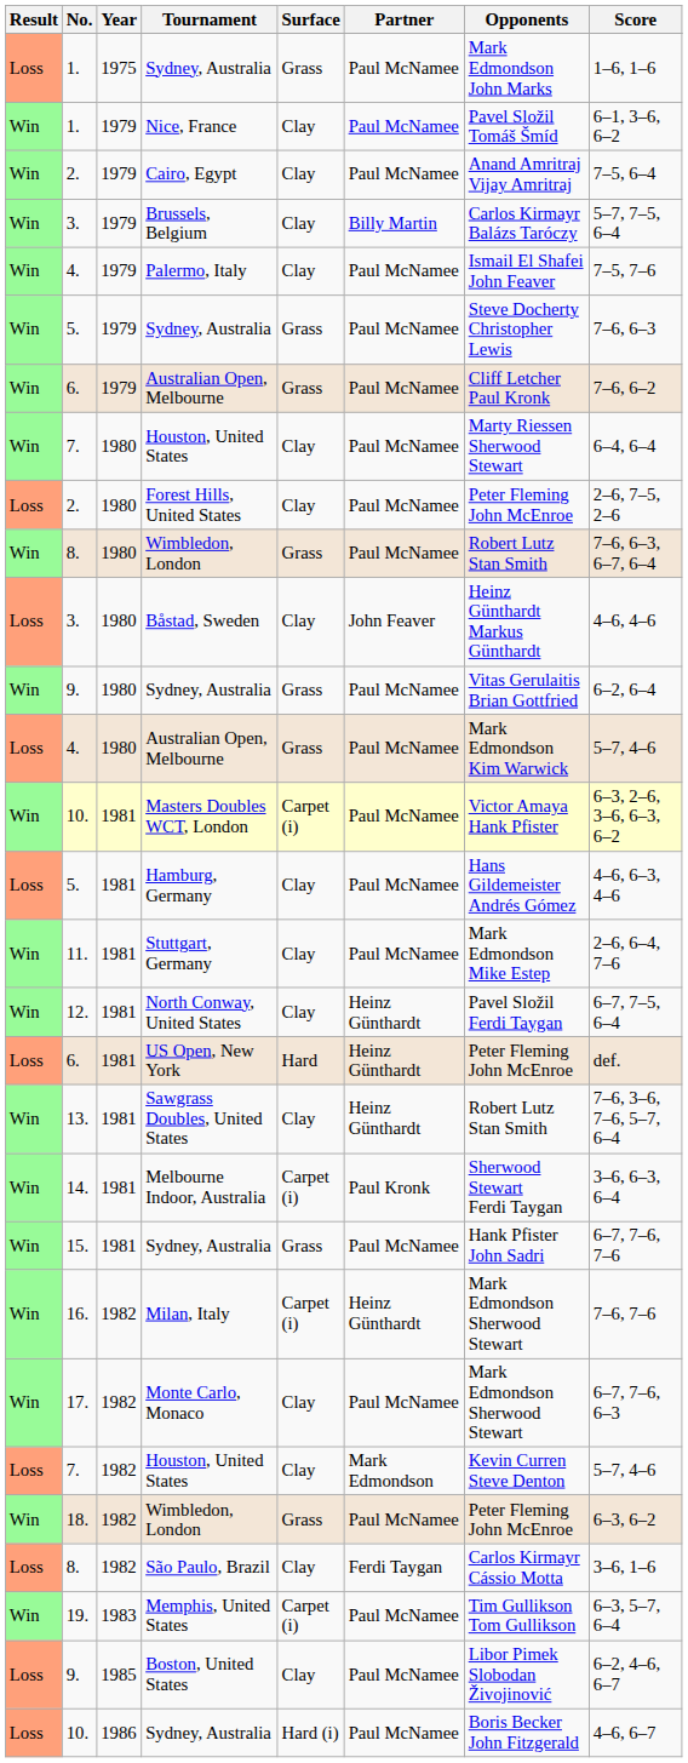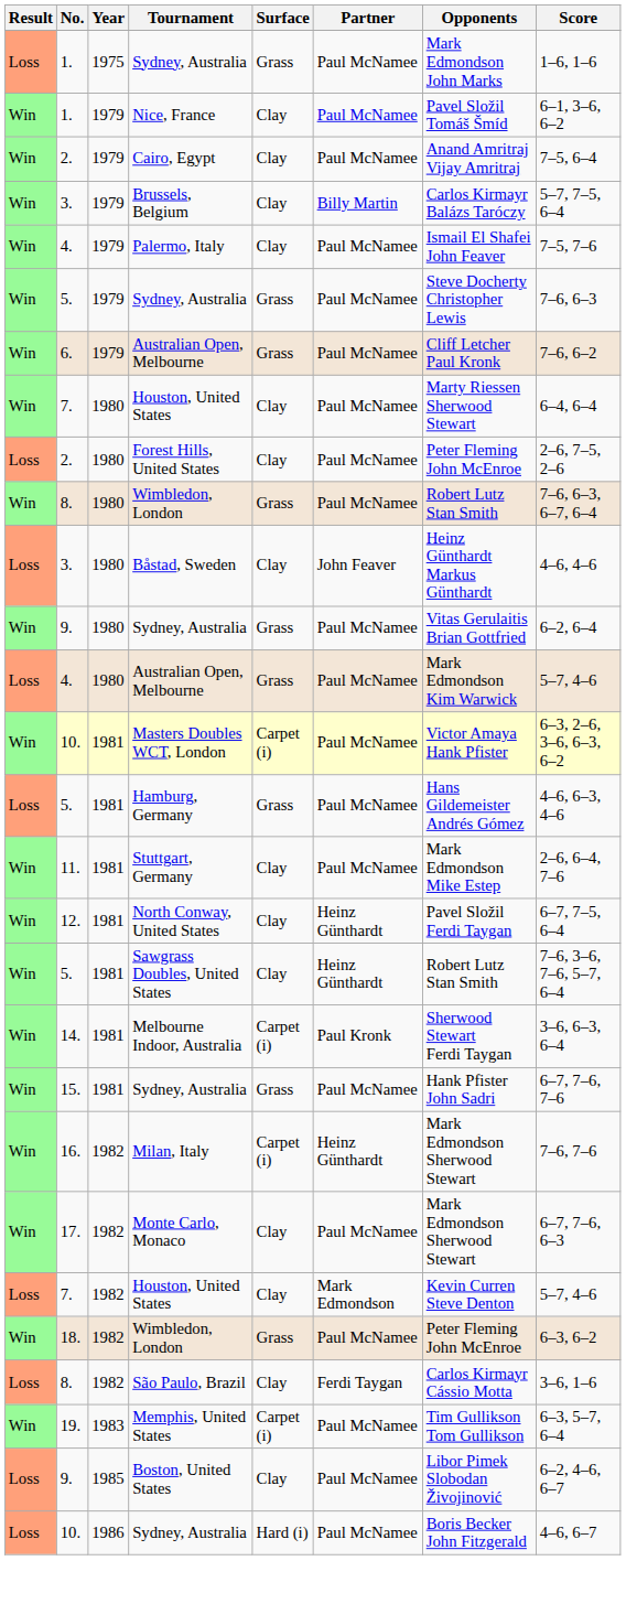Hamburg, Germany | Surface: Clay -> Grass
- row: Loss | 6. | 1981 | US Open, New York | Hard | Heinz Günthardt | Peter Fleming John McEnroe | def.
Sawgrass Doubles, United States | No.: 13. -> 5.
